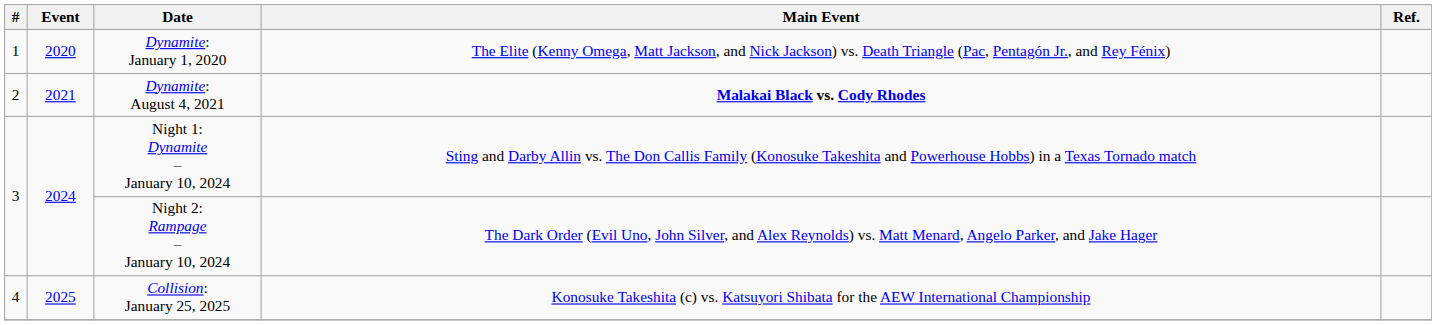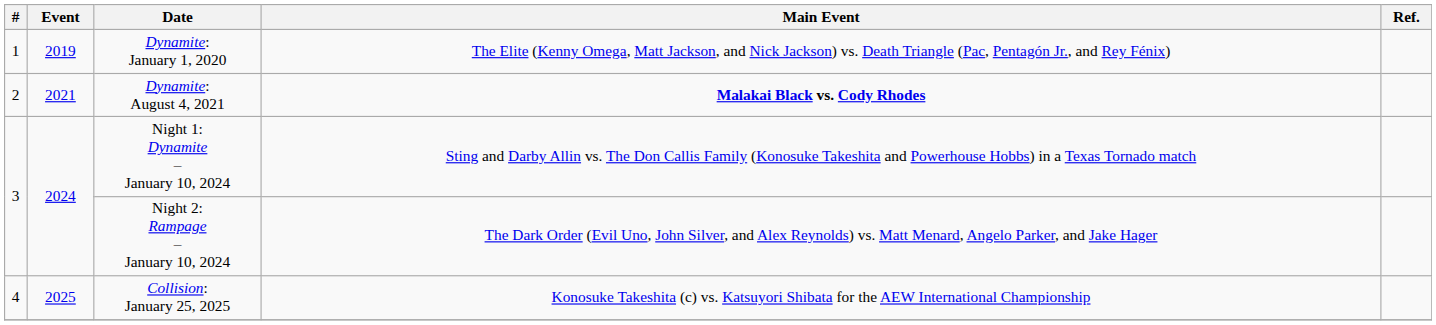Dynamite: January 1, 2020 | Event: 2020 -> 2019
